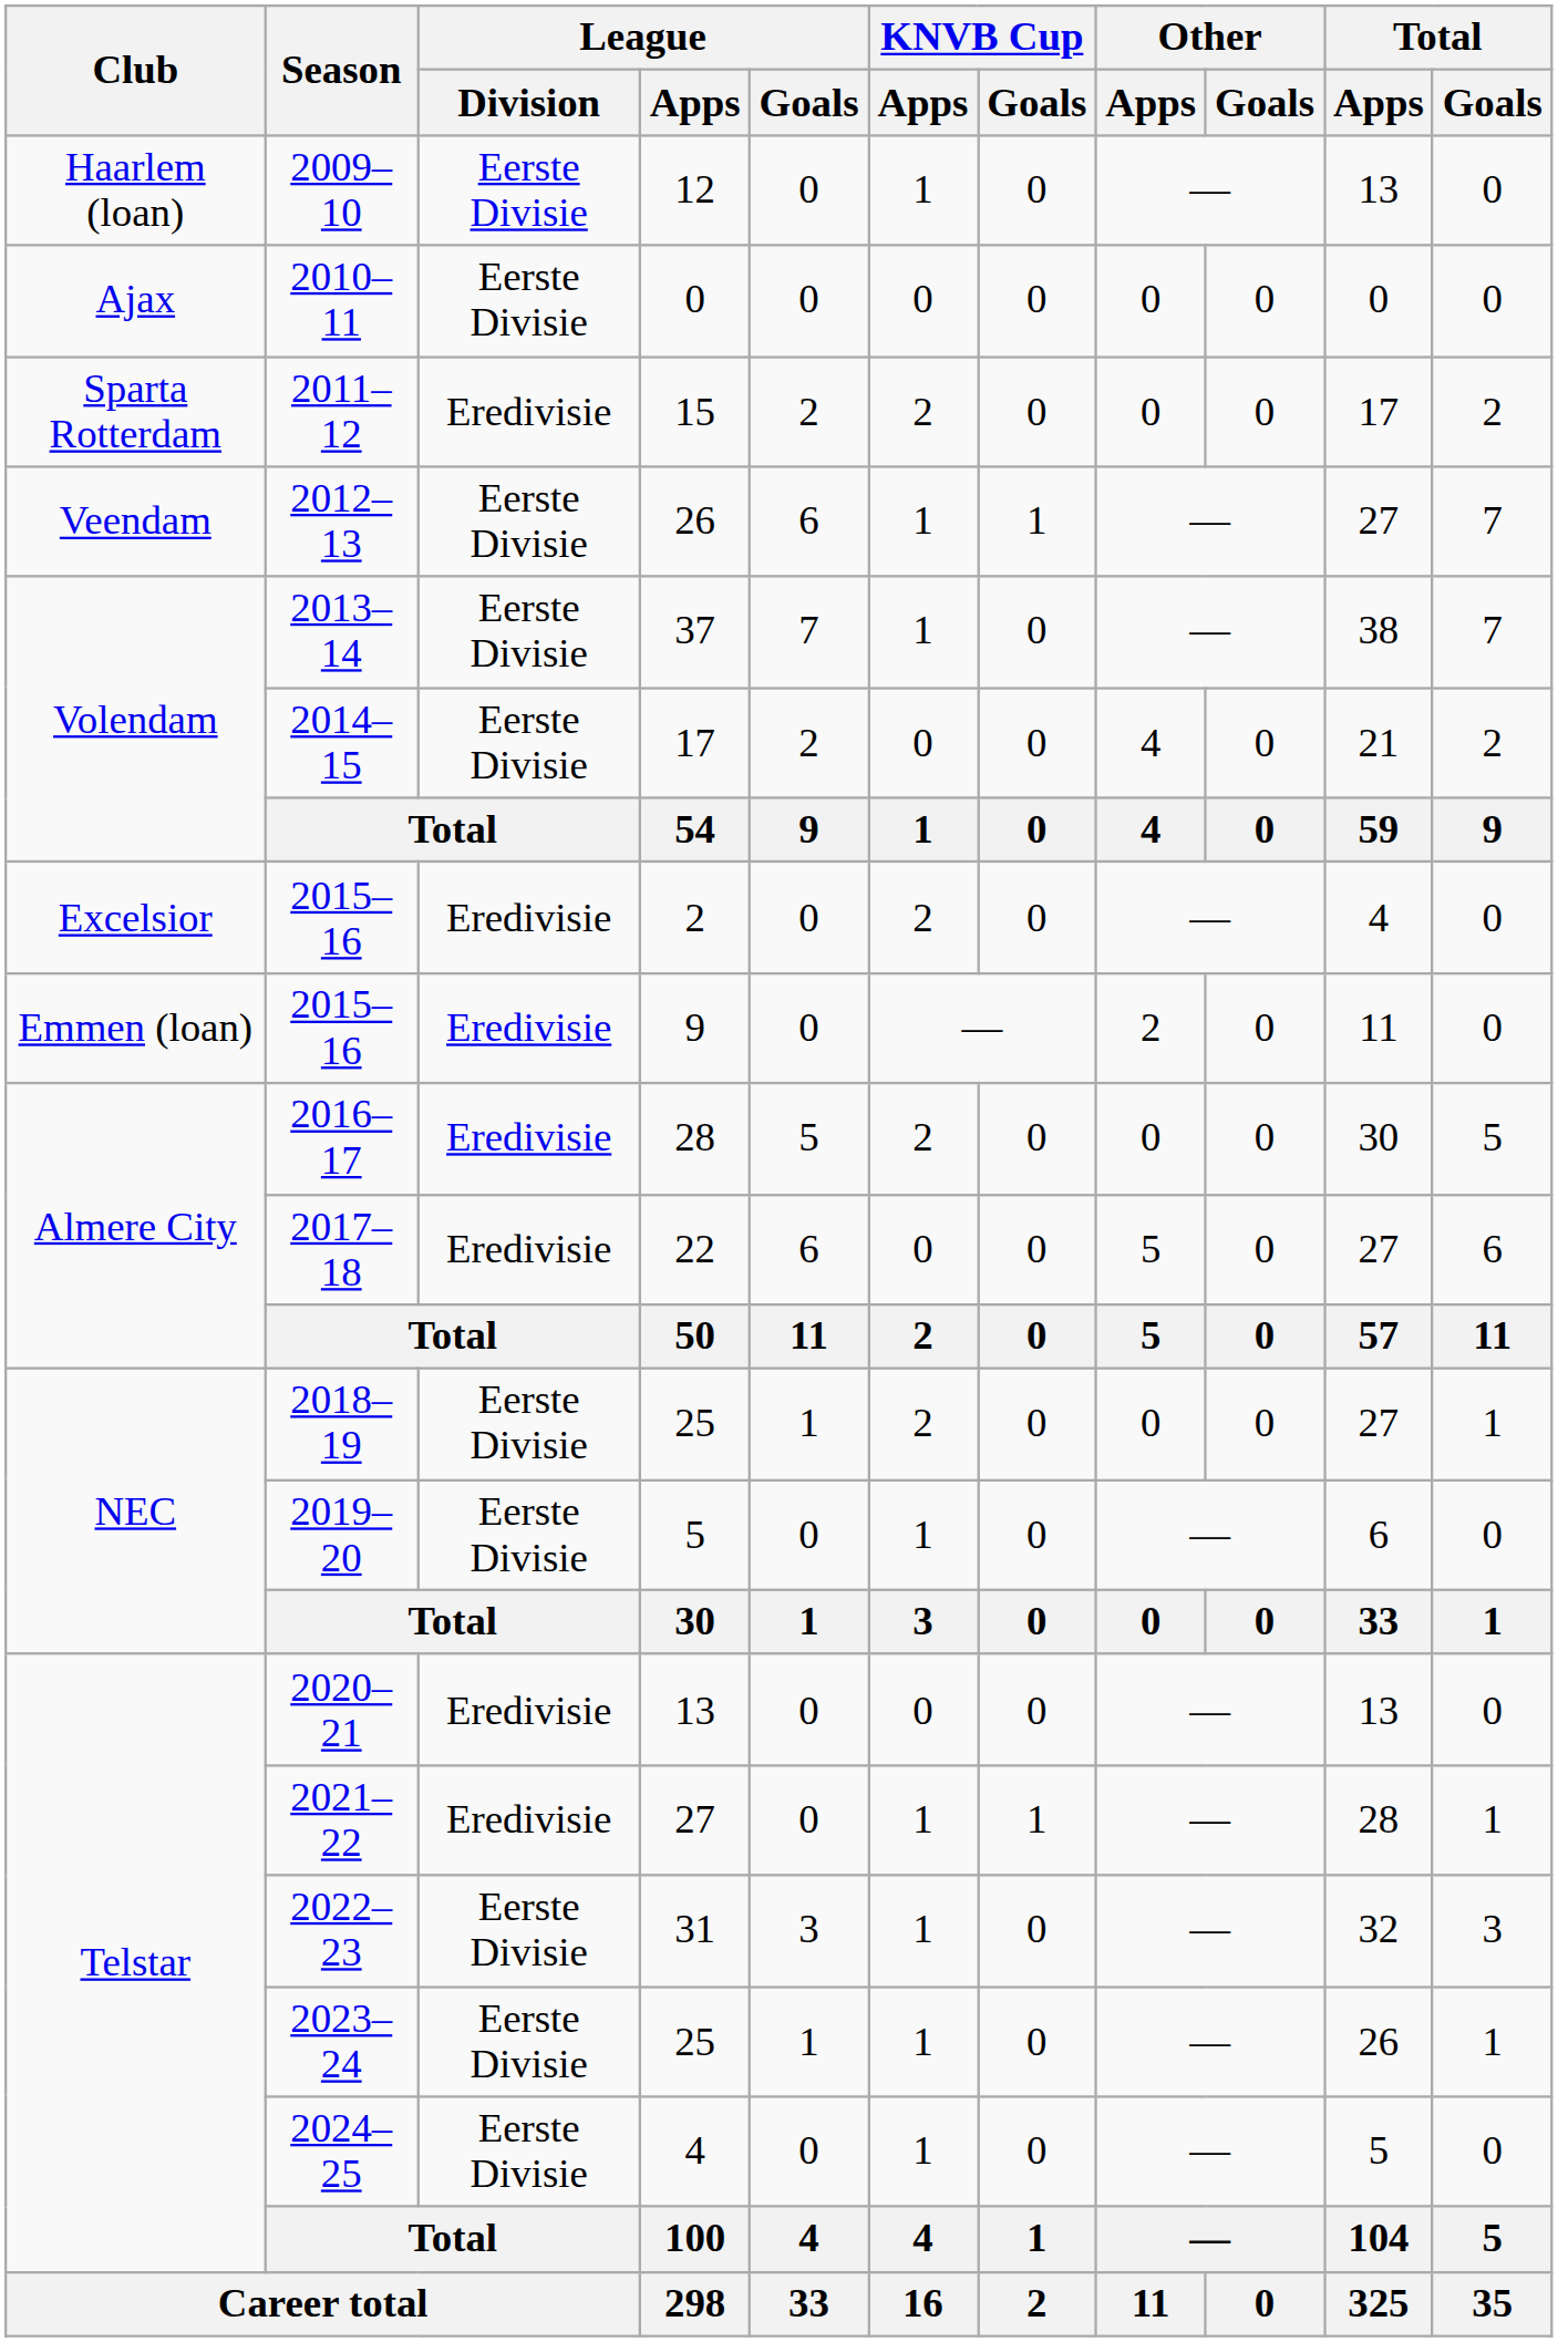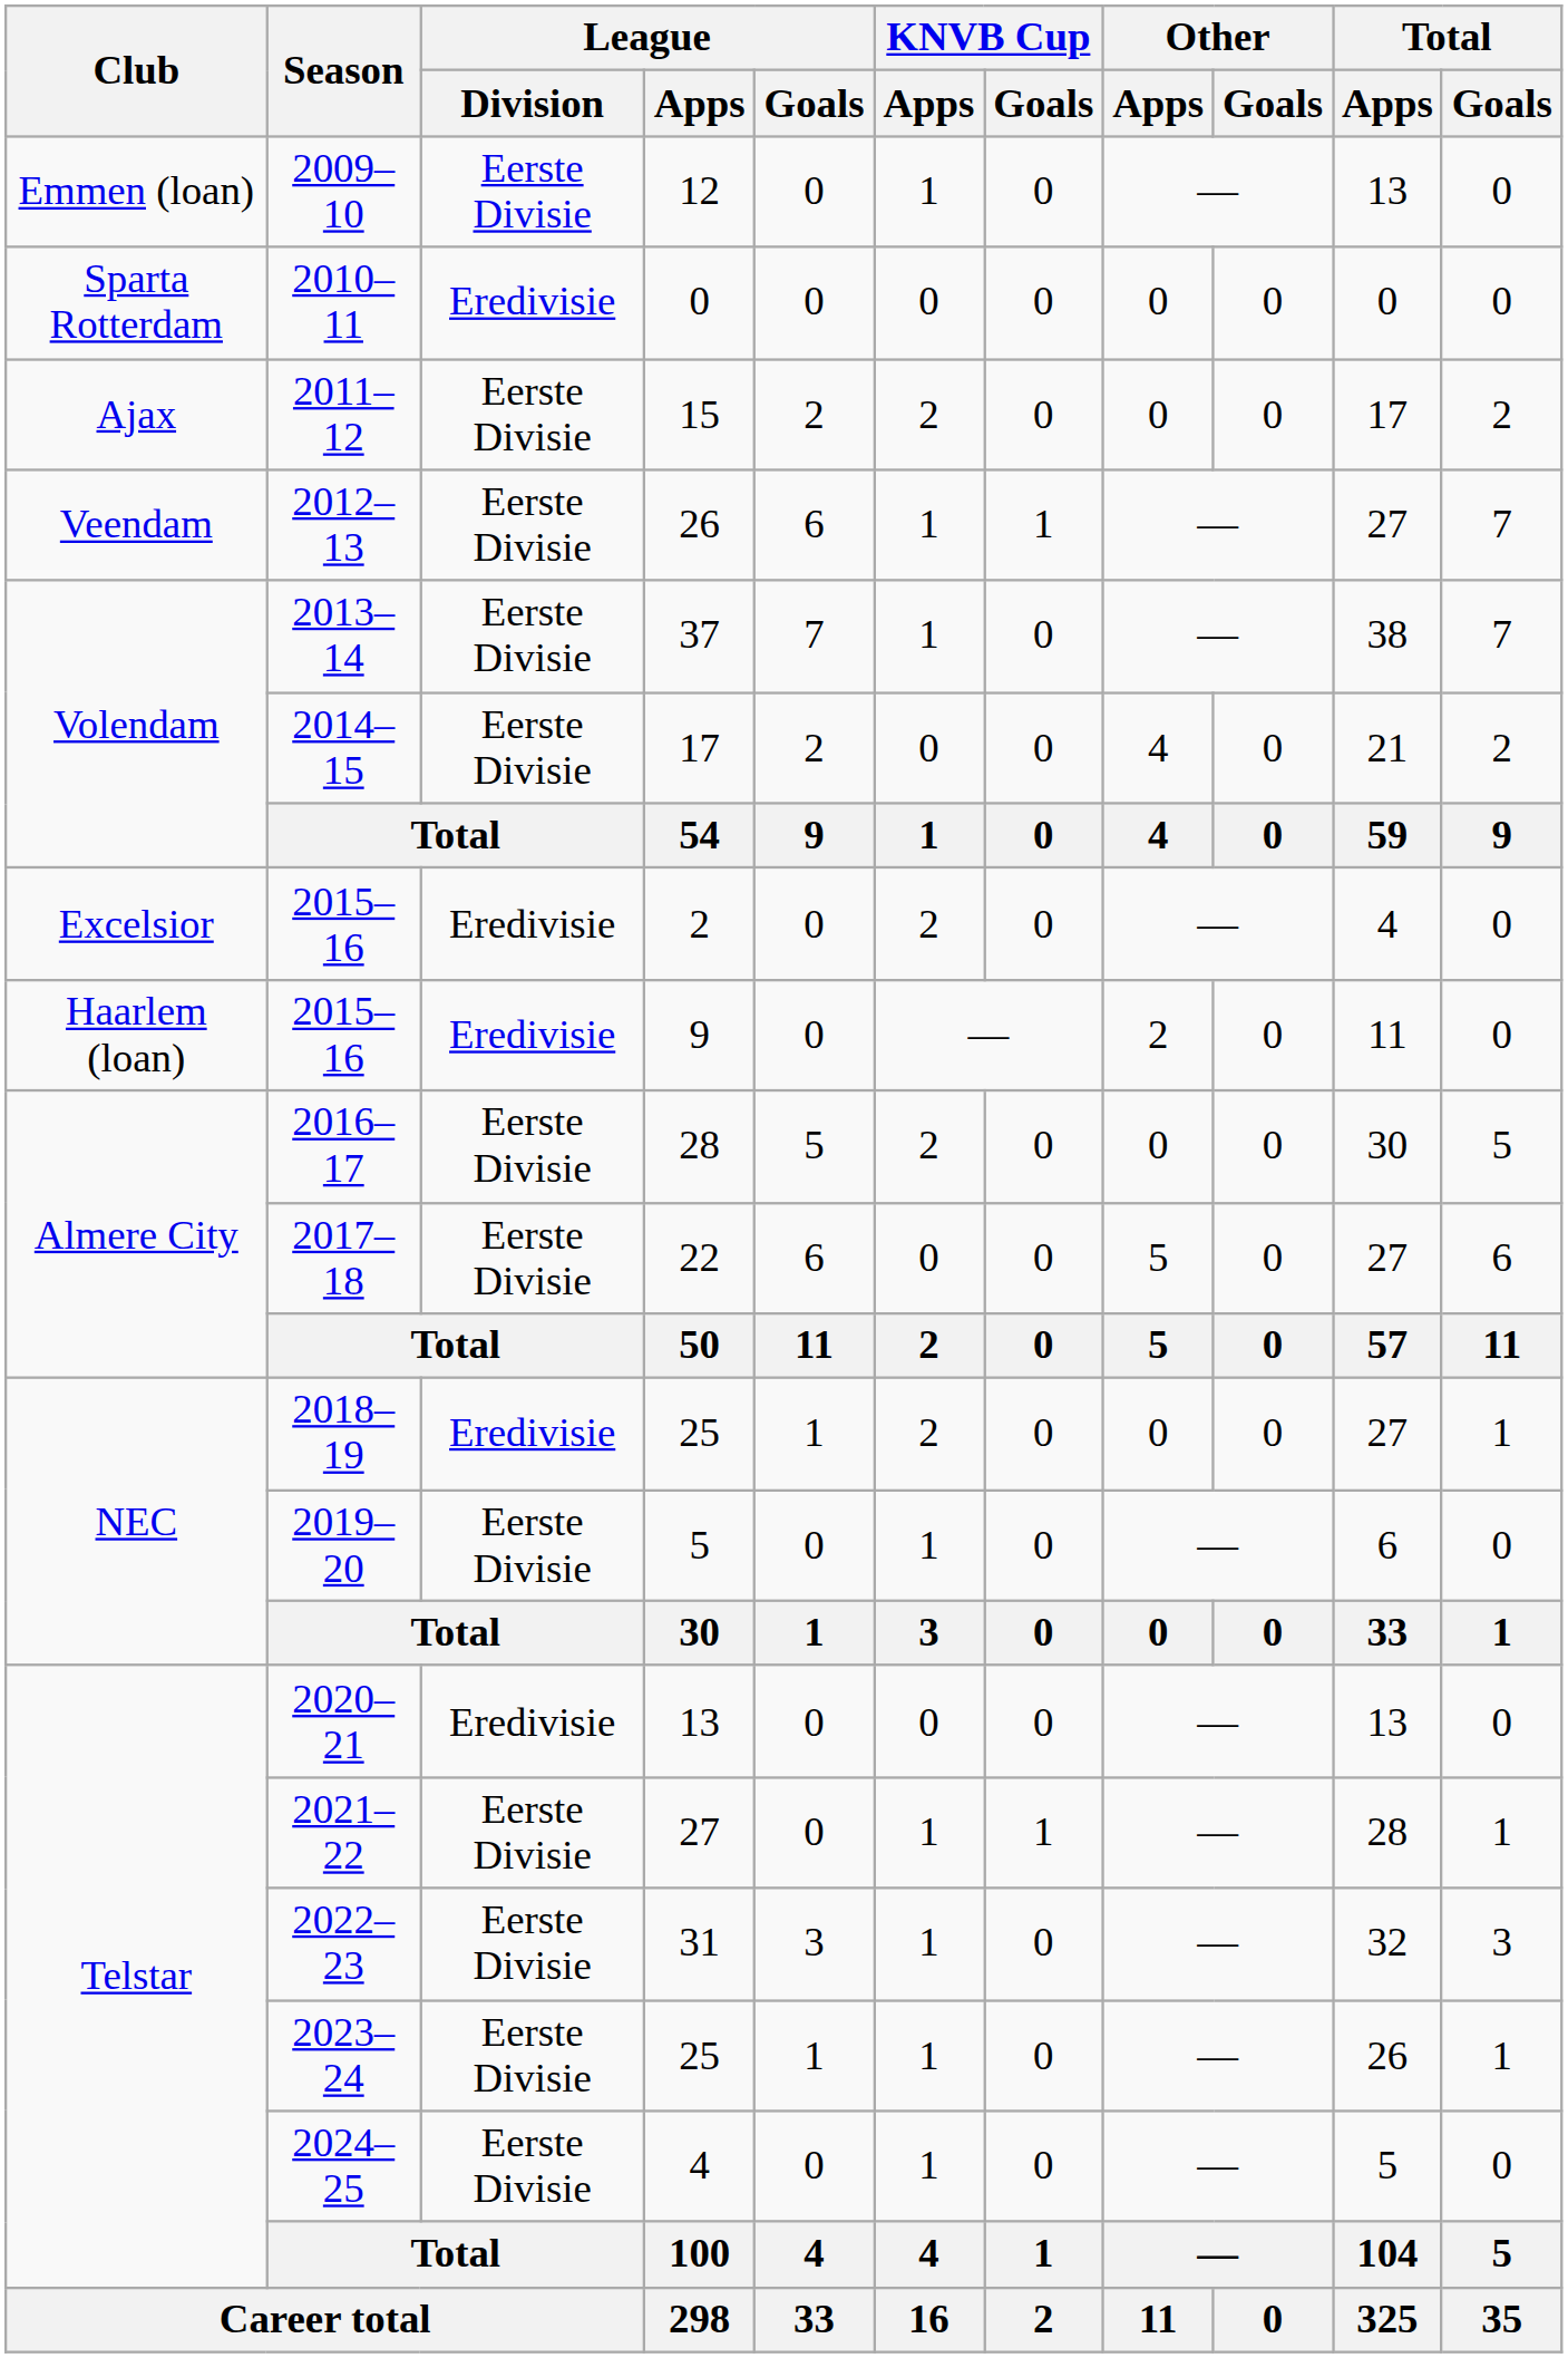2009–10 | Club: Haarlem (loan) -> Emmen (loan)
2010–11 | Club: Ajax -> Sparta Rotterdam
2010–11 | League / Division: Eerste Divisie -> Eredivisie
2011–12 | Club: Sparta Rotterdam -> Ajax
2011–12 | League / Division: Eredivisie -> Eerste Divisie
2015–16 / 9 | Club: Emmen (loan) -> Haarlem (loan)
2016–17 | League / Division: Eredivisie -> Eerste Divisie
2017–18 | League / Division: Eredivisie -> Eerste Divisie
2018–19 | League / Division: Eerste Divisie -> Eredivisie
2021–22 | League / Division: Eredivisie -> Eerste Divisie
